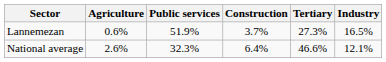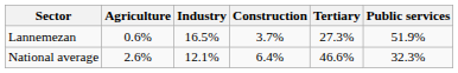columns swapped: Industry <-> Public services
